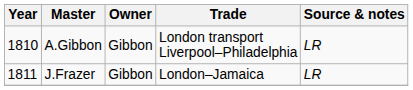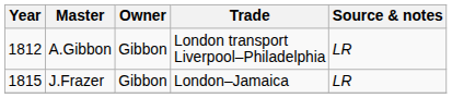A.Gibbon | Year: 1810 -> 1812
J.Frazer | Year: 1811 -> 1815
